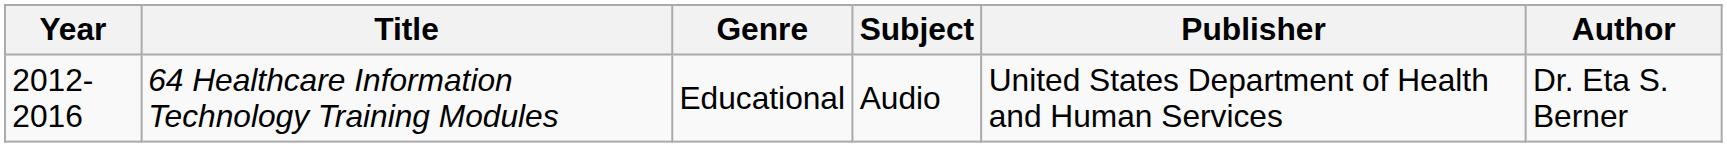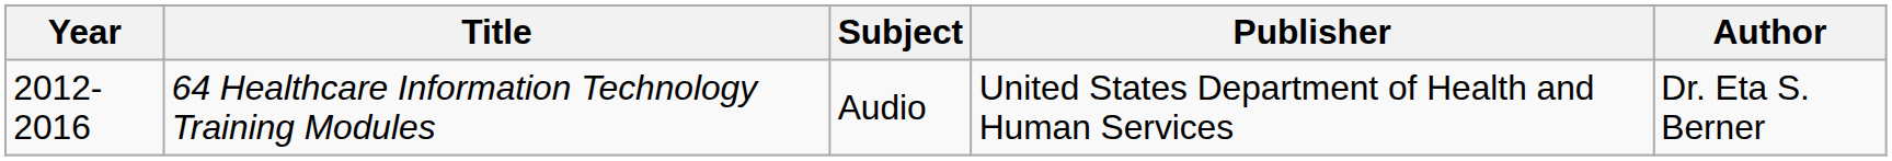- column: Genre | Educational
